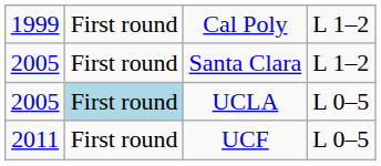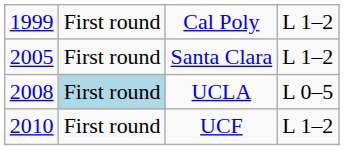UCLA | column 1: 2005 -> 2008
UCF | column 1: 2011 -> 2010
UCF | column 4: L 0–5 -> L 1–2
